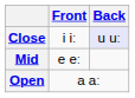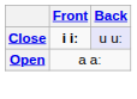Close | Front: normal -> bold
- row: Mid | e eː
